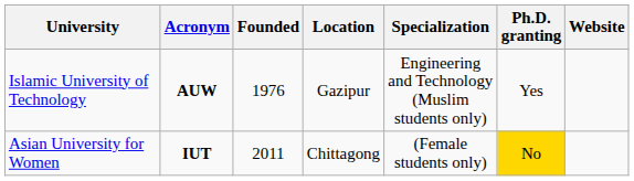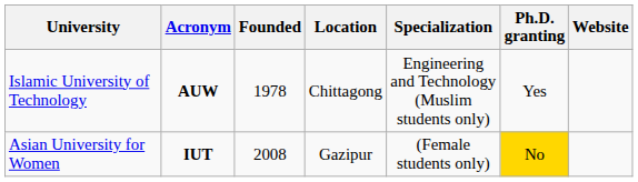Islamic University of Technology | Founded: 1976 -> 1978
Islamic University of Technology | Location: Gazipur -> Chittagong
Asian University for Women | Founded: 2011 -> 2008
Asian University for Women | Location: Chittagong -> Gazipur
